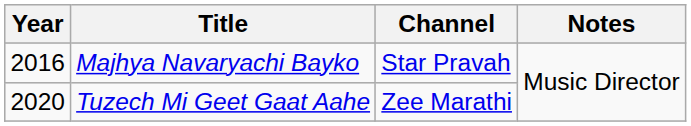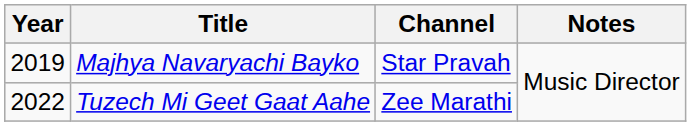Majhya Navaryachi Bayko | Year: 2016 -> 2019
Tuzech Mi Geet Gaat Aahe | Year: 2020 -> 2022
